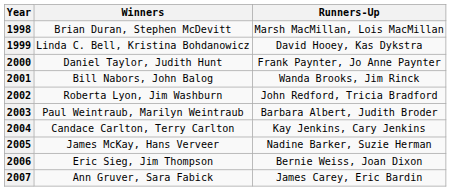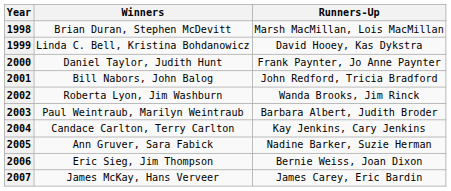2001 | Runners-Up: Wanda Brooks, Jim Rinck -> John Redford, Tricia Bradford
2002 | Runners-Up: John Redford, Tricia Bradford -> Wanda Brooks, Jim Rinck
2005 | Winners: James McKay, Hans Verveer -> Ann Gruver, Sara Fabick
2007 | Winners: Ann Gruver, Sara Fabick -> James McKay, Hans Verveer
